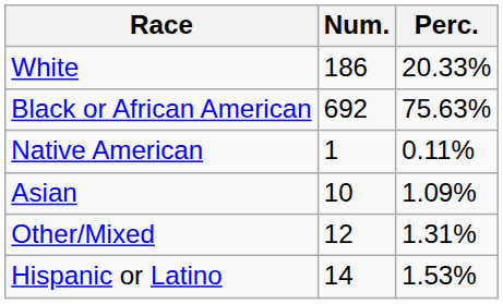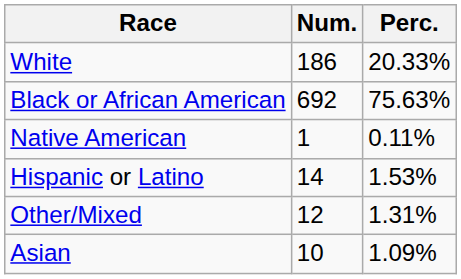rows swapped: Asian <-> Hispanic or Latino
